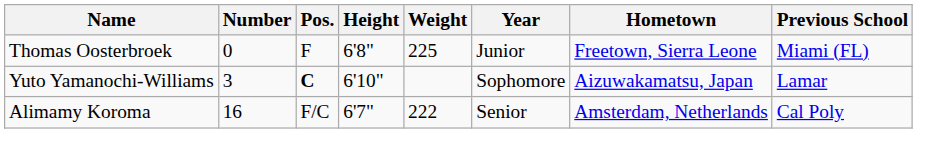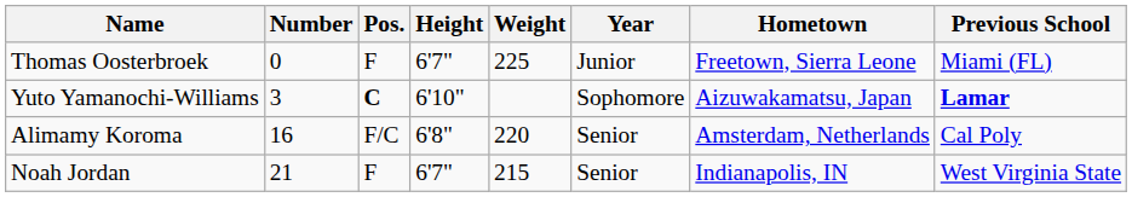Thomas Oosterbroek | Height: 6'8" -> 6'7"
Yuto Yamanochi-Williams | Previous School: normal -> bold
Alimamy Koroma | Height: 6'7" -> 6'8"
Alimamy Koroma | Weight: 222 -> 220
+ row: Noah Jordan | 21 | F | 6'7" | 215 | Senior | Indianapolis, IN | West Virginia State
